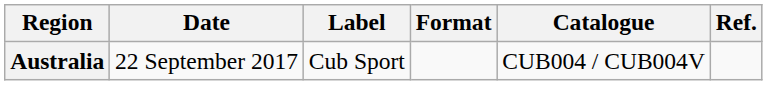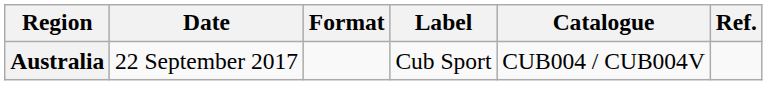columns swapped: Format <-> Label
